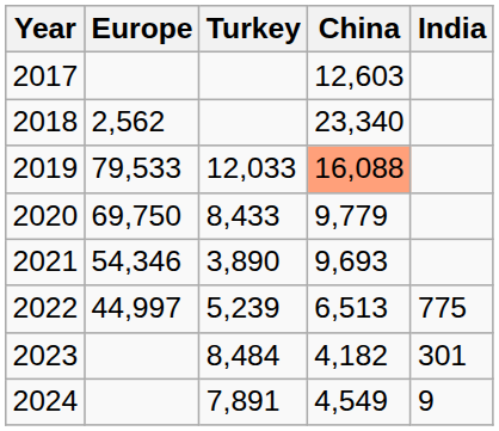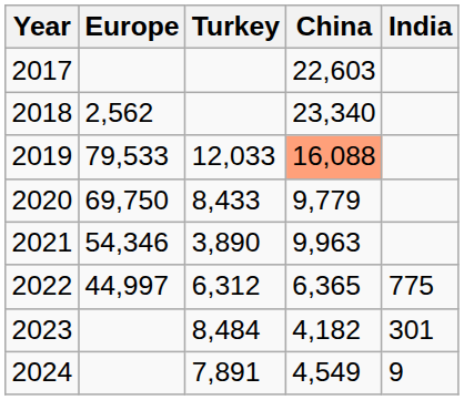2017 | China: 12,603 -> 22,603
2021 | China: 9,693 -> 9,963
2022 | Turkey: 5,239 -> 6,312
2022 | China: 6,513 -> 6,365
